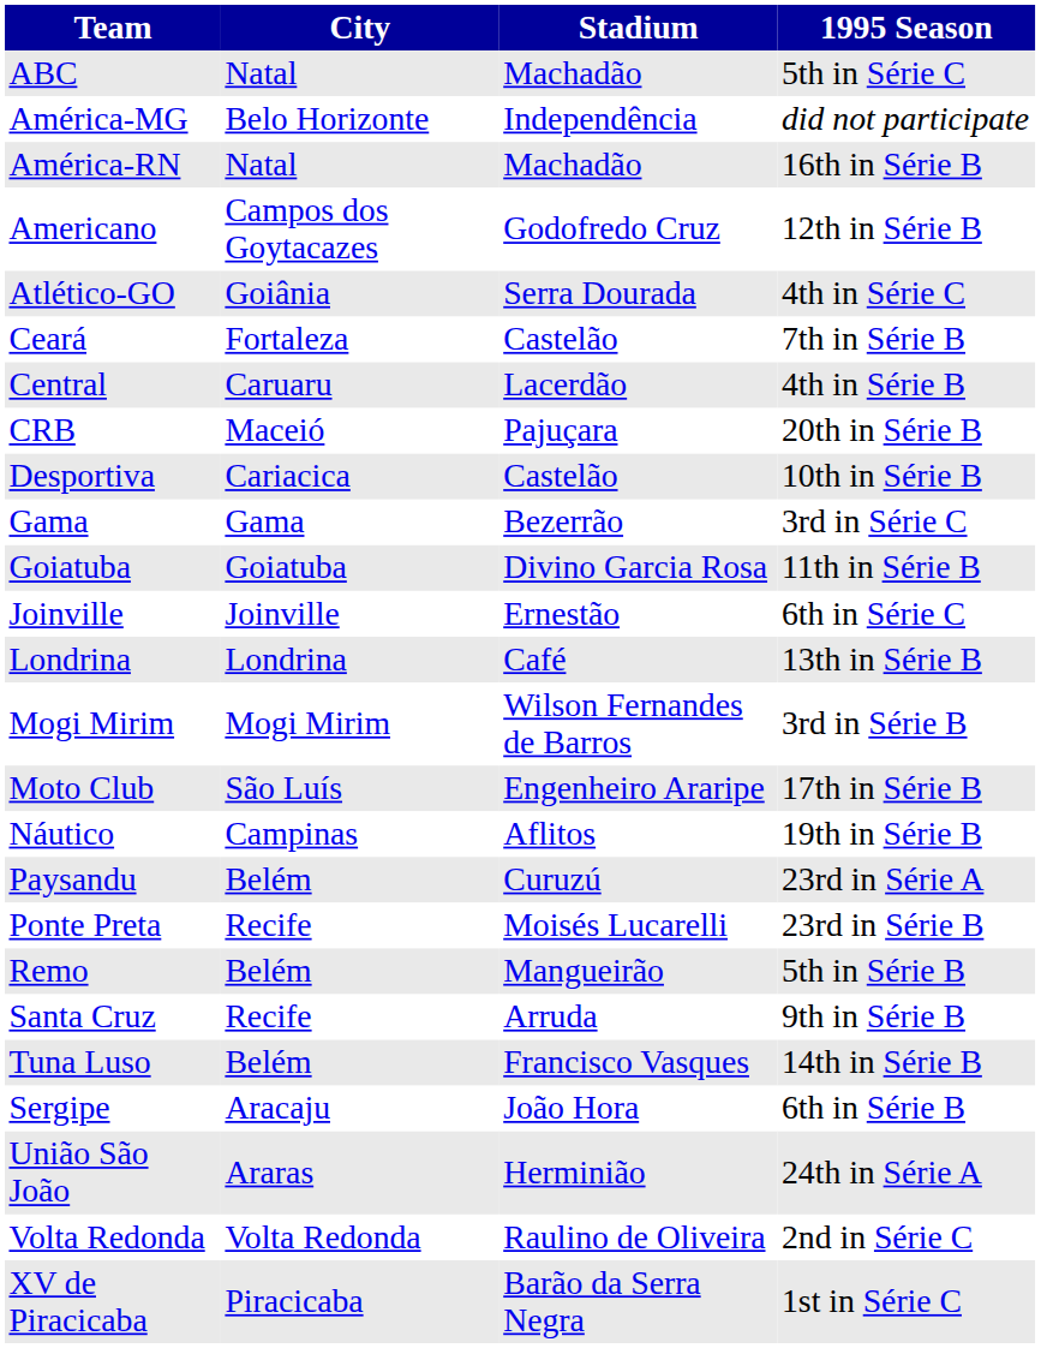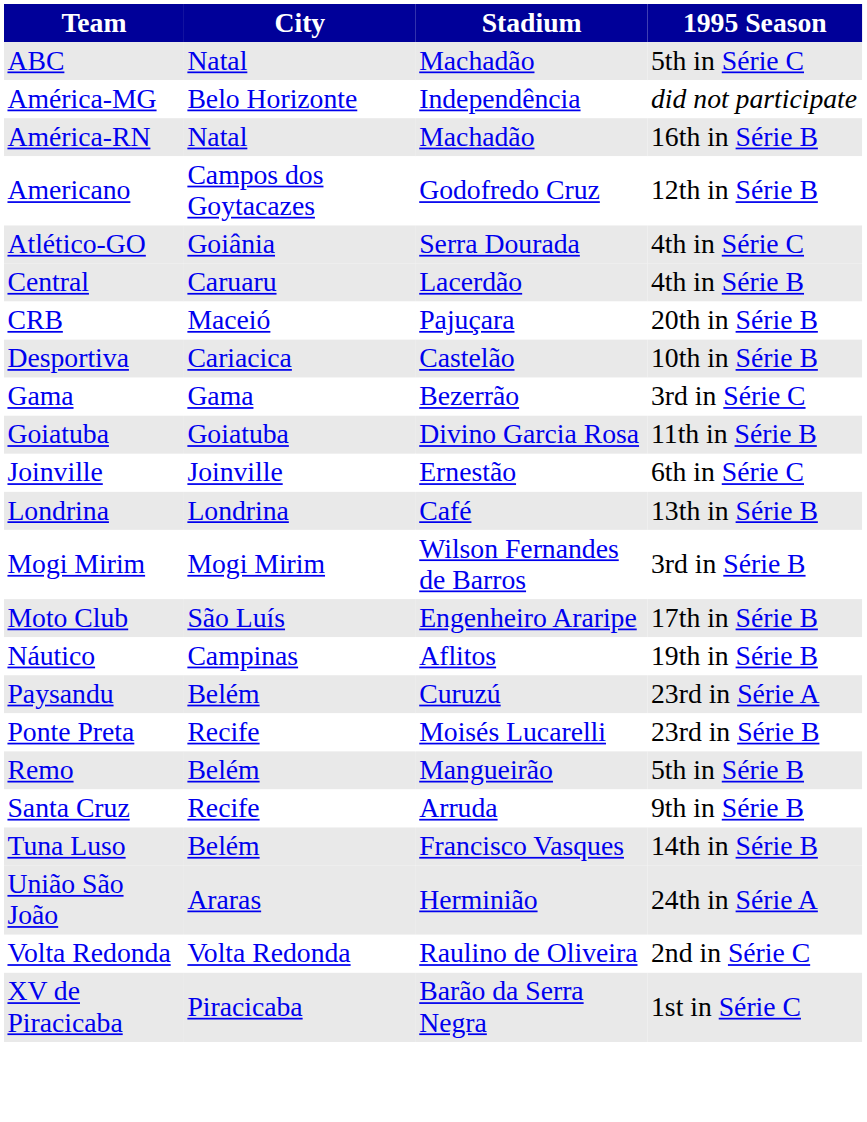- row: Ceará | Fortaleza | Castelão | 7th in Série B
- row: Sergipe | Aracaju | João Hora | 6th in Série B
